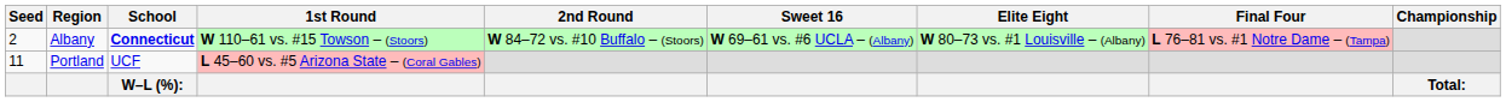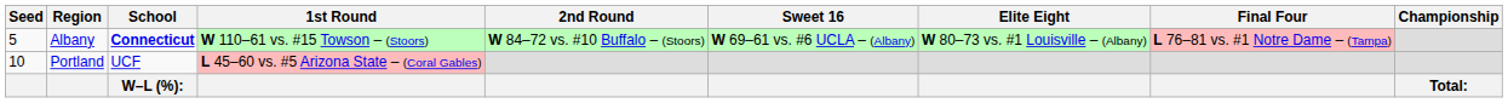Albany | Seed: 2 -> 5
Portland | Seed: 11 -> 10
